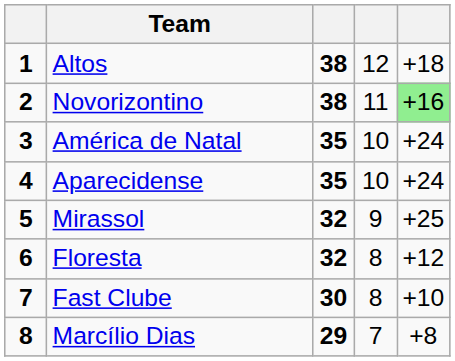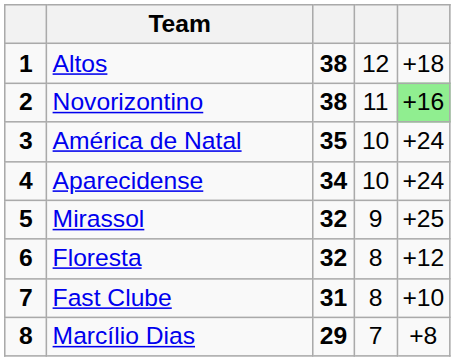Aparecidense | column 3: 35 -> 34
Fast Clube | column 3: 30 -> 31
